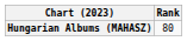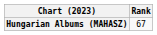Hungarian Albums (MAHASZ) | Rank: 80 -> 67
